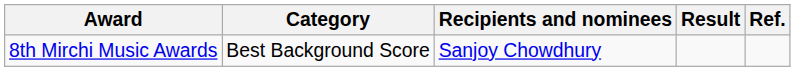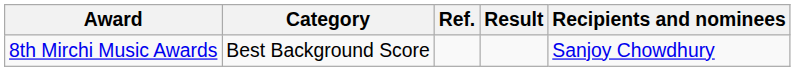columns swapped: Recipients and nominees <-> Ref.
